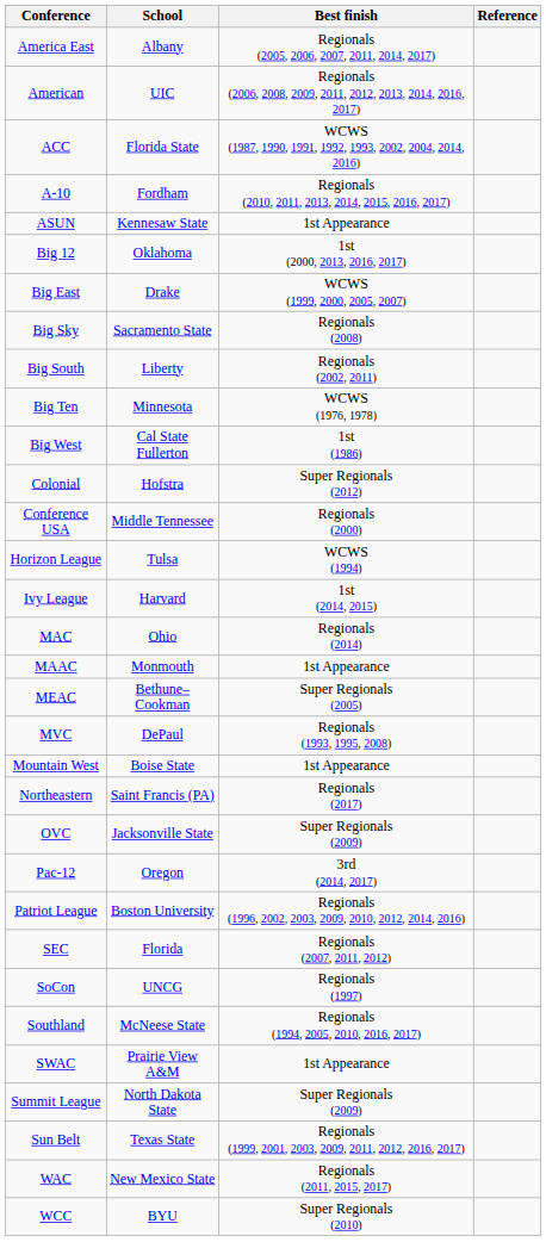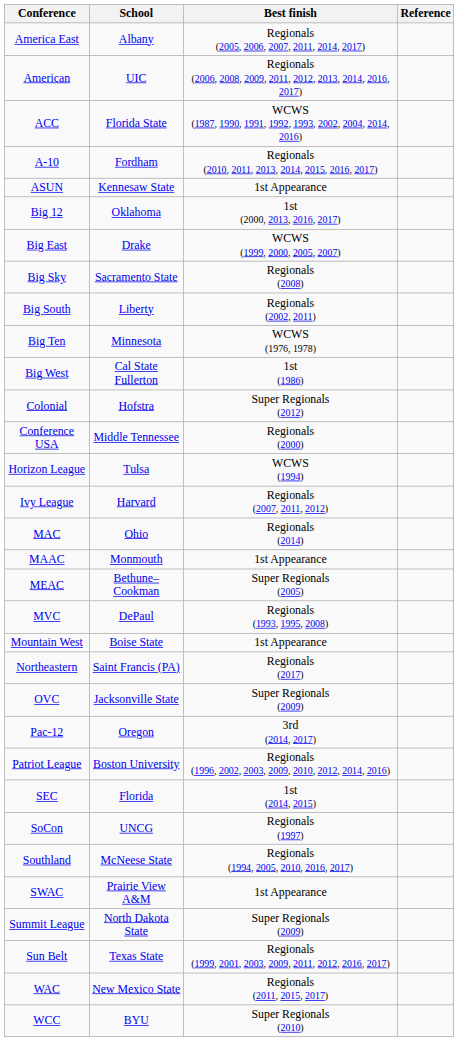Ivy League | Best finish: 1st (2014, 2015) -> Regionals (2007, 2011, 2012)
SEC | Best finish: Regionals (2007, 2011, 2012) -> 1st (2014, 2015)
